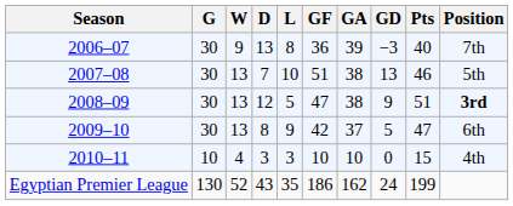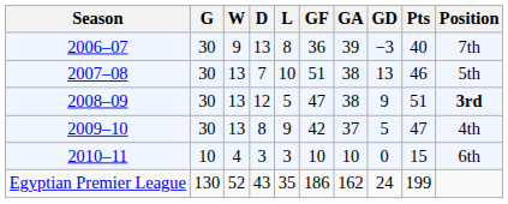2009–10 | Position: 6th -> 4th
2010–11 | Position: 4th -> 6th
